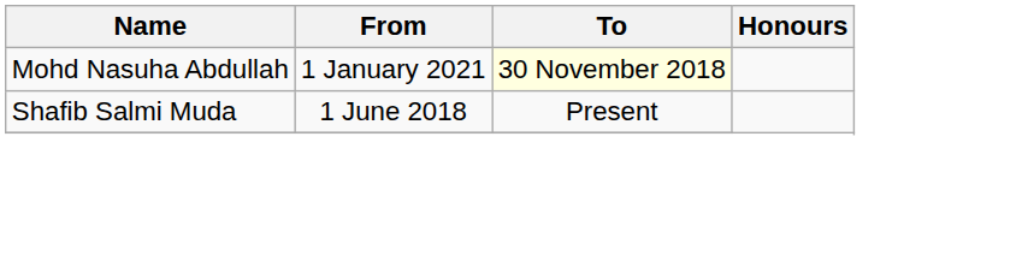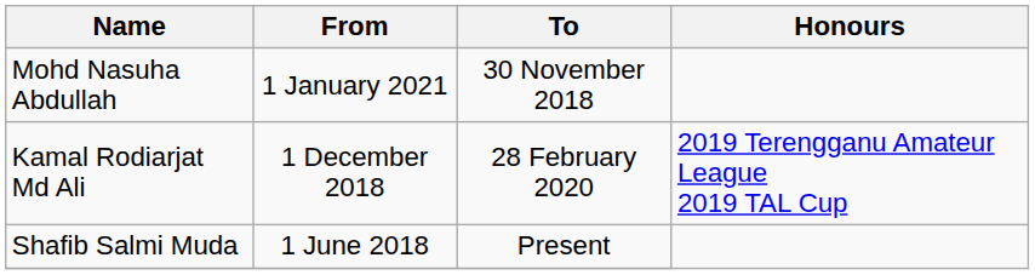Mohd Nasuha Abdullah | To: lightyellow background -> no background
+ row: Kamal Rodiarjat Md Ali | 1 December 2018 | 28 February 2020 | 2019 Terengganu Amateur League 2019 TAL Cup
